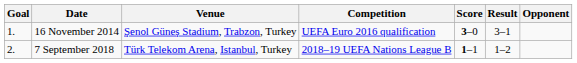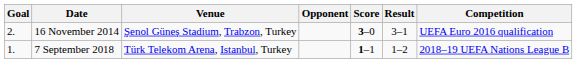columns swapped: Opponent <-> Competition
16 November 2014 | Goal: 1. -> 2.
7 September 2018 | Goal: 2. -> 1.
